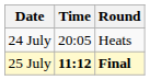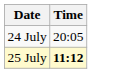- column: Round | Heats | Final
